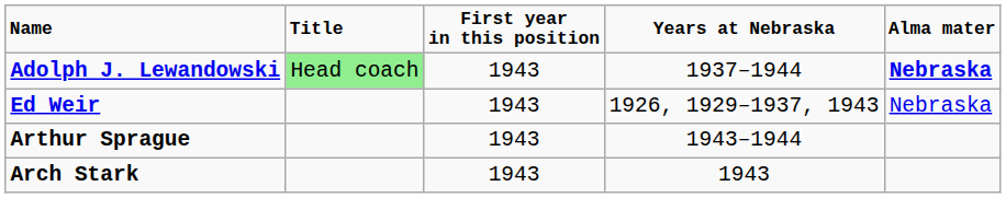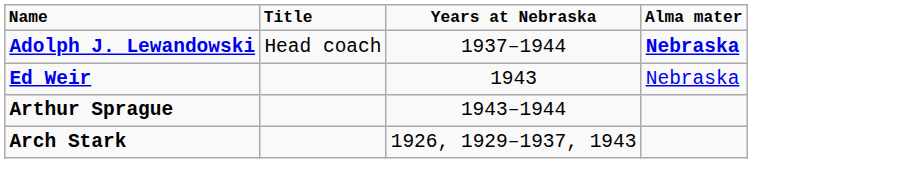- column: First year in this position | 1943 | 1943 | 1943 | 1943
Adolph J. Lewandowski | Title: lightgreen background -> no background
Ed Weir | Years at Nebraska: 1926, 1929–1937, 1943 -> 1943
Arch Stark | Years at Nebraska: 1943 -> 1926, 1929–1937, 1943
